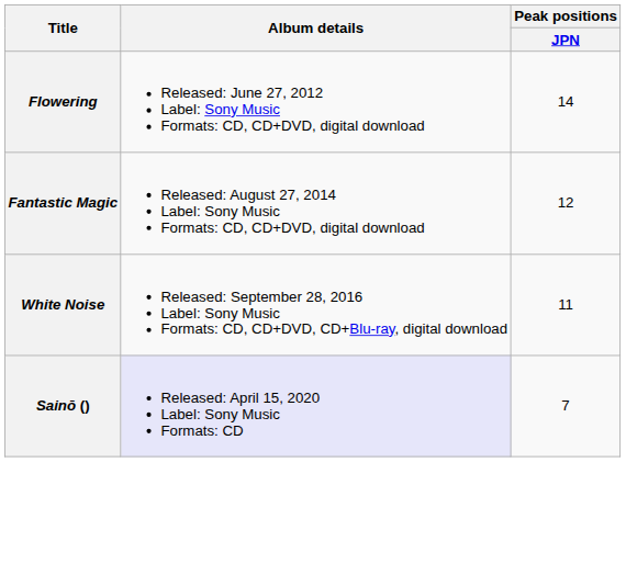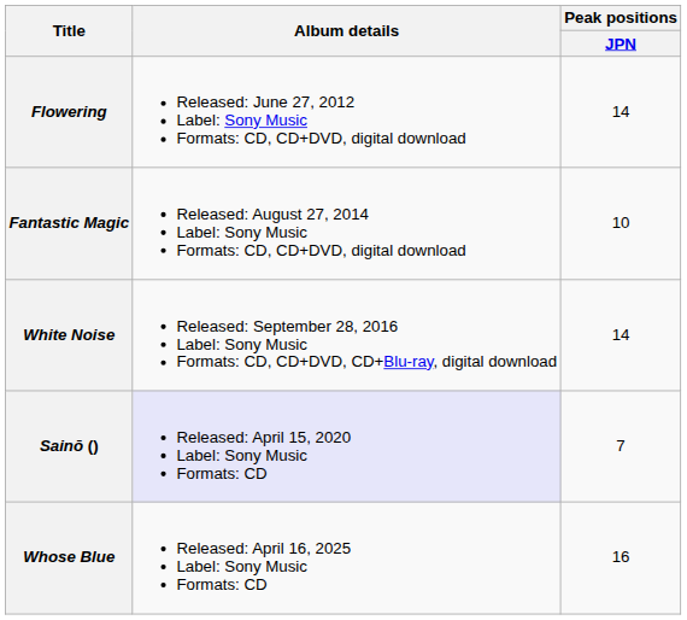Fantastic Magic | Peak positions / JPN: 12 -> 10
White Noise | Peak positions / JPN: 11 -> 14
+ row: Whose Blue | Released: April 16, 2025 Label: Sony Music Formats: CD | 16
